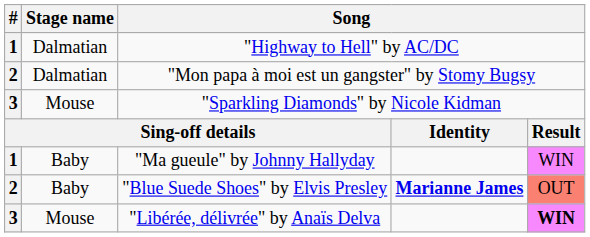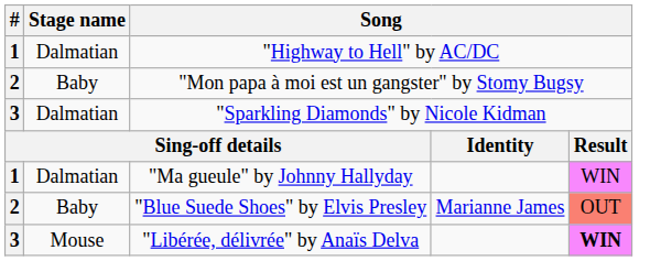"Mon papa à moi est un gangster" by Stomy Bugsy | Stage name: Dalmatian -> Baby
"Sparkling Diamonds" by Nicole Kidman | Stage name: Mouse -> Dalmatian
"Ma gueule" by Johnny Hallyday | Stage name: Baby -> Dalmatian
"Blue Suede Shoes" by Elvis Presley | column 4: bold -> normal
